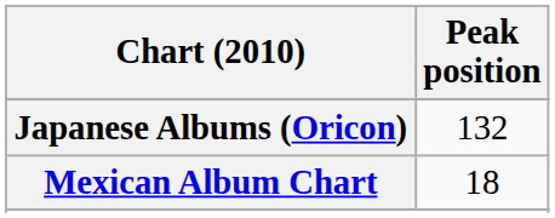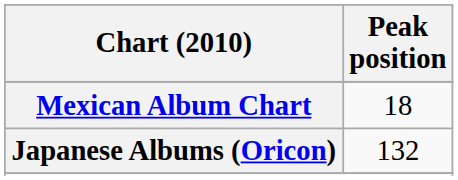rows swapped: Japanese Albums (Oricon) <-> Mexican Album Chart
